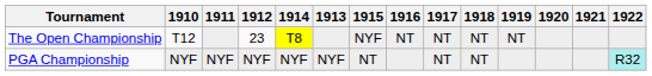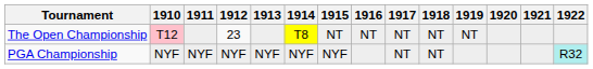columns swapped: 1913 <-> 1914
The Open Championship | 1910: no background -> pink background
The Open Championship | 1915: NYF -> NT
PGA Championship | 1915: NT -> NYF
